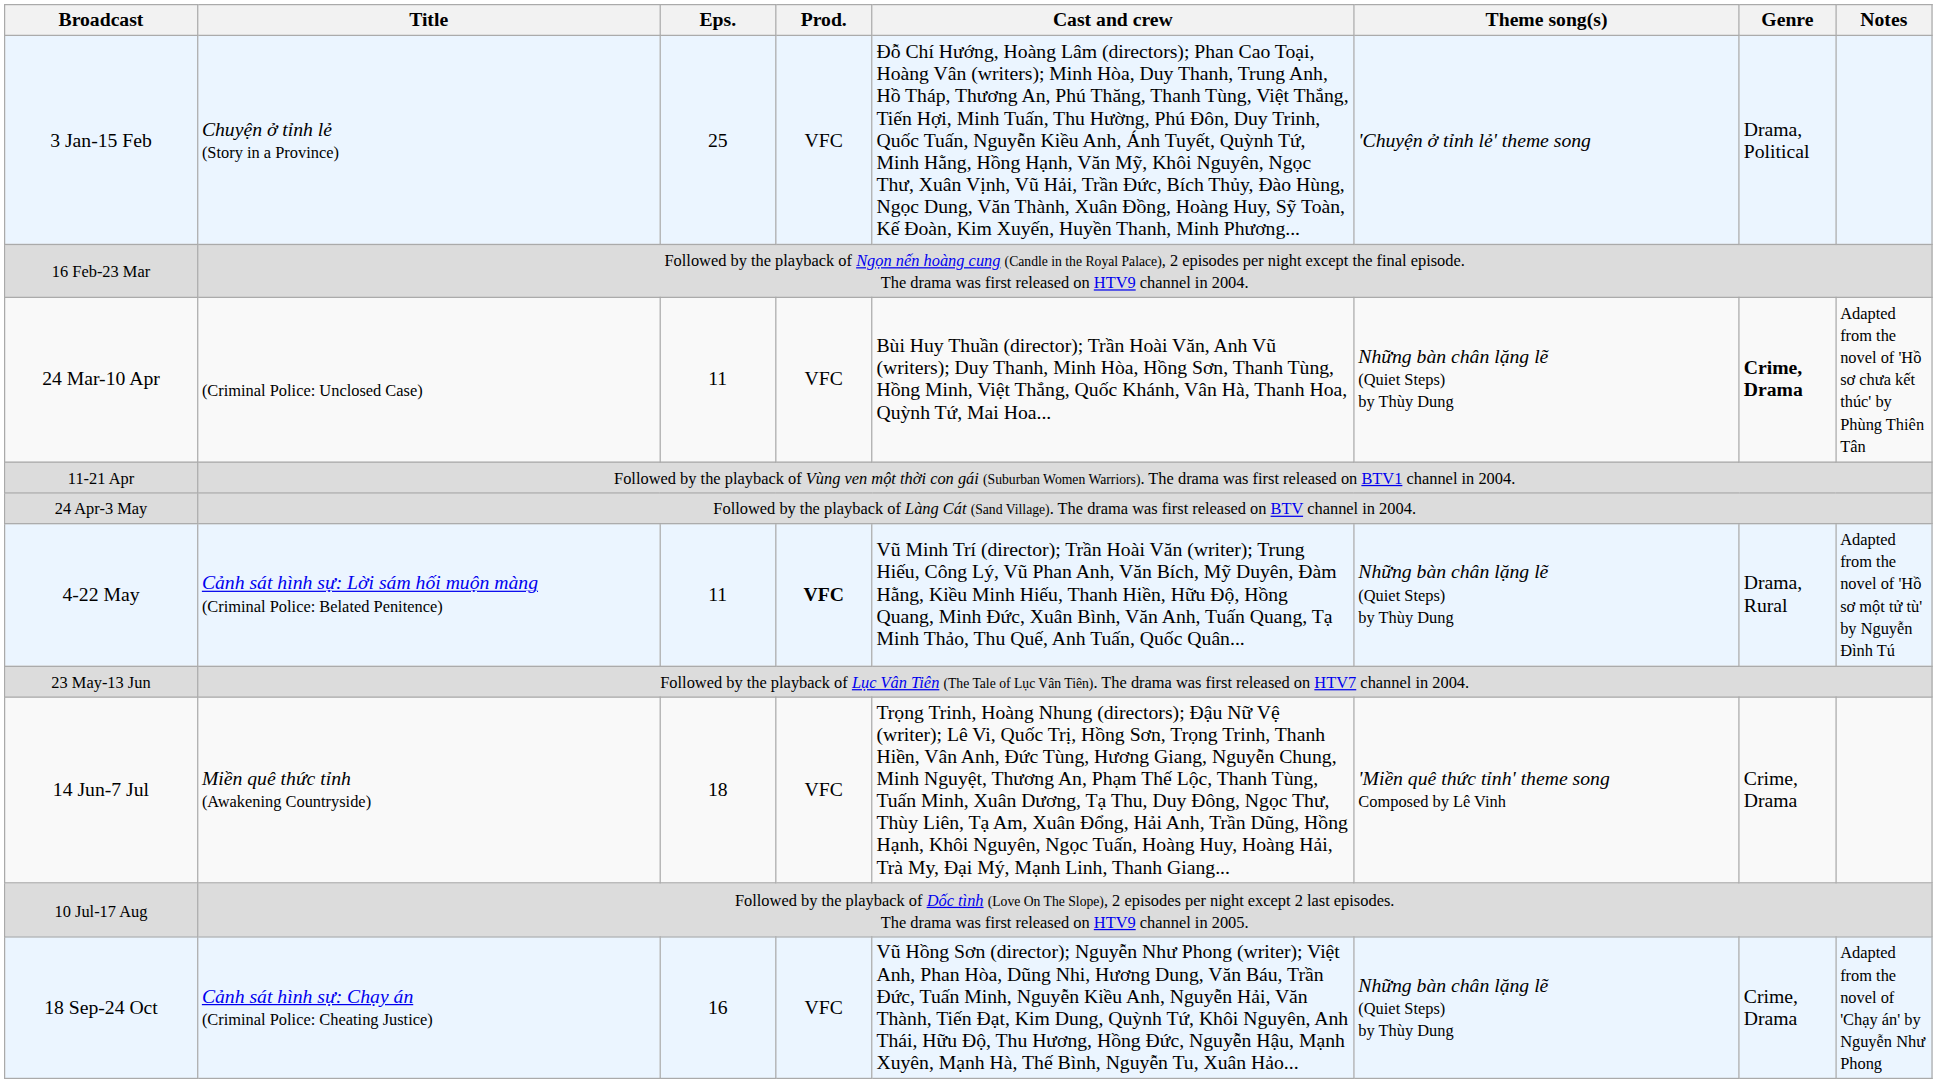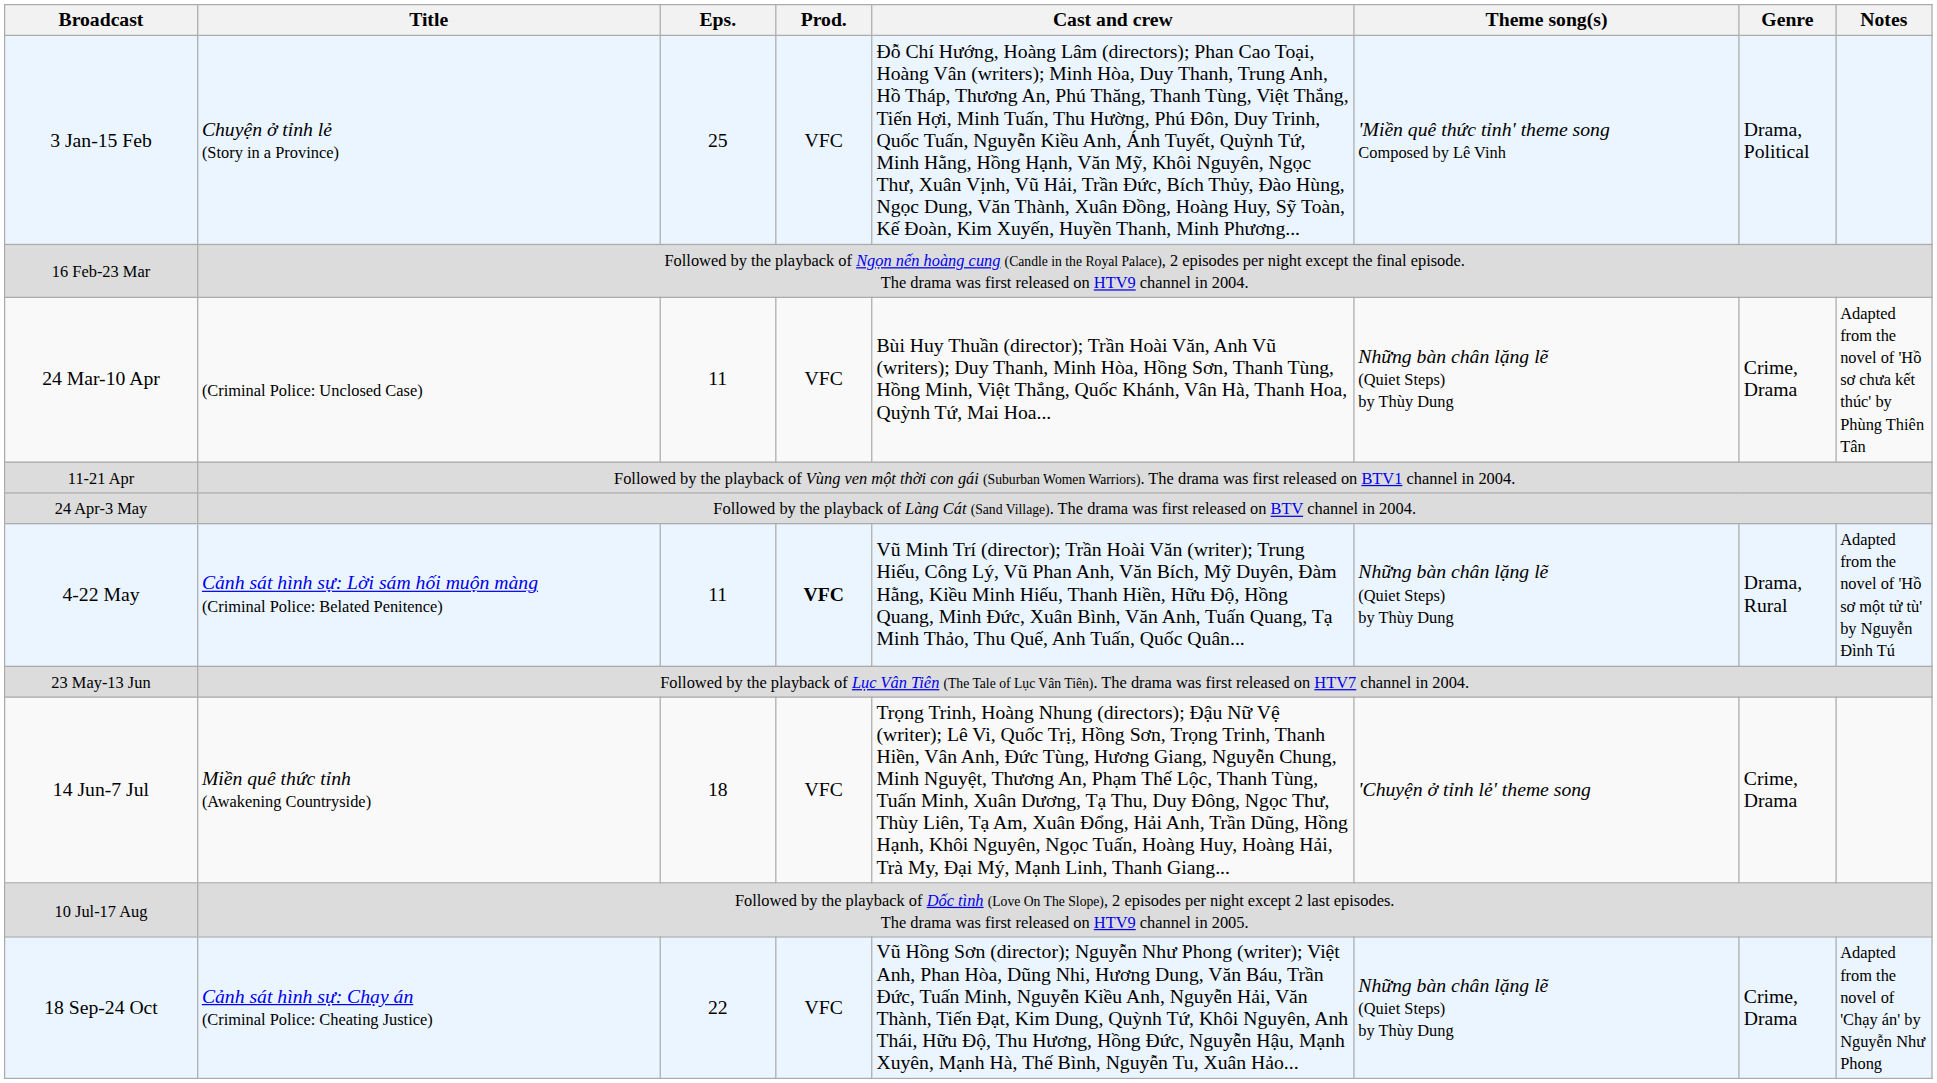3 Jan-15 Feb | Theme song(s): 'Chuyện ở tỉnh lẻ' theme song -> 'Miền quê thức tỉnh' theme song Composed by Lê Vinh
24 Mar-10 Apr | Genre: bold -> normal
14 Jun-7 Jul | Theme song(s): 'Miền quê thức tỉnh' theme song Composed by Lê Vinh -> 'Chuyện ở tỉnh lẻ' theme song
18 Sep-24 Oct | Eps.: 16 -> 22
